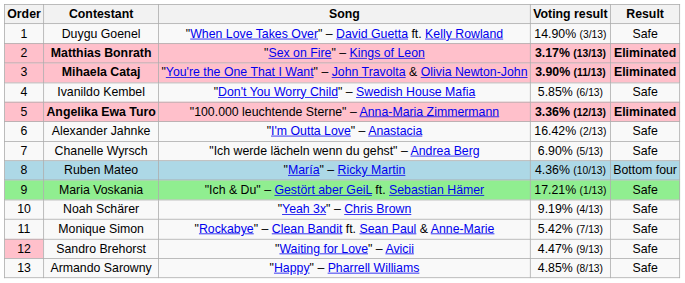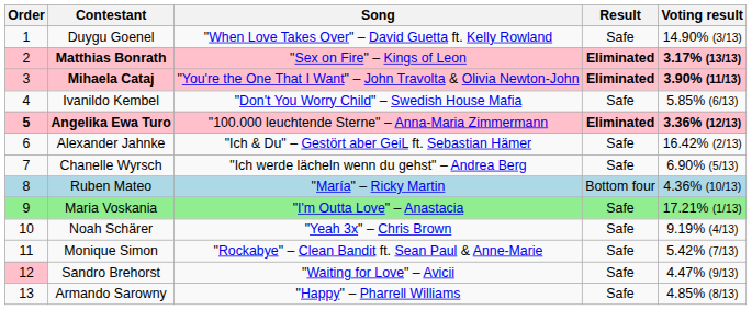columns swapped: Result <-> Voting result
Angelika Ewa Turo | Order: normal -> bold
Alexander Jahnke | Song: "I'm Outta Love" – Anastacia -> "Ich & Du" – Gestört aber GeiL ft. Sebastian Hämer
Maria Voskania | Song: "Ich & Du" – Gestört aber GeiL ft. Sebastian Hämer -> "I'm Outta Love" – Anastacia
